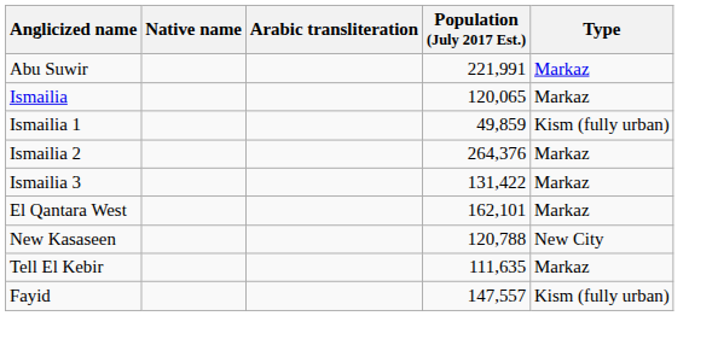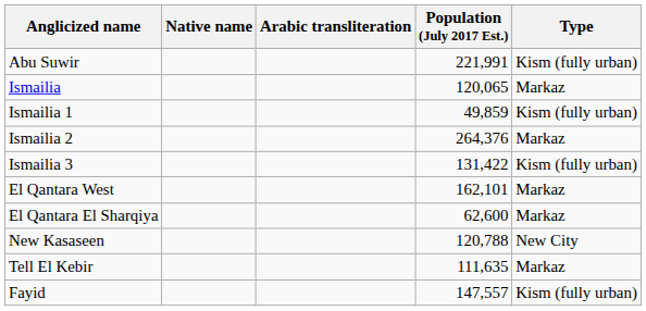Abu Suwir | Type: Markaz -> Kism (fully urban)
Ismailia 3 | Type: Markaz -> Kism (fully urban)
+ row: El Qantara El Sharqiya | 62,600 | Markaz
